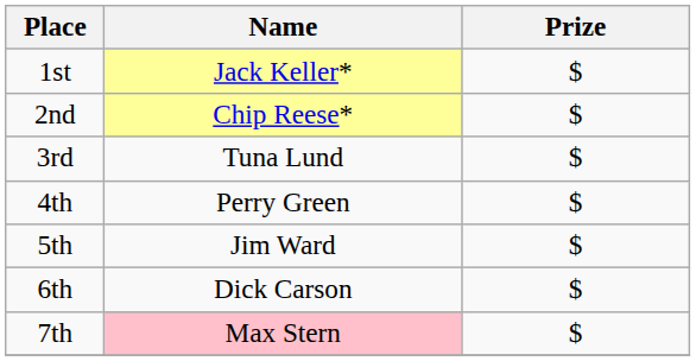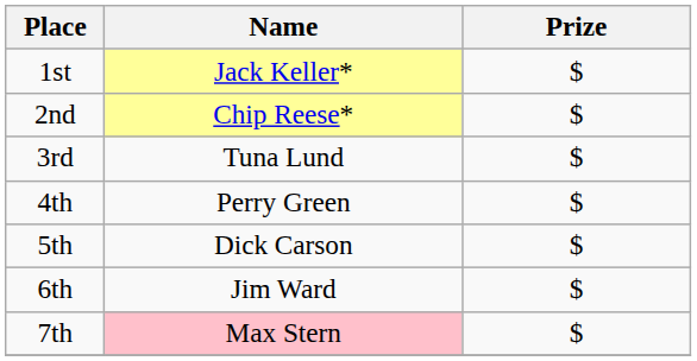5th | Name: Jim Ward -> Dick Carson
6th | Name: Dick Carson -> Jim Ward
